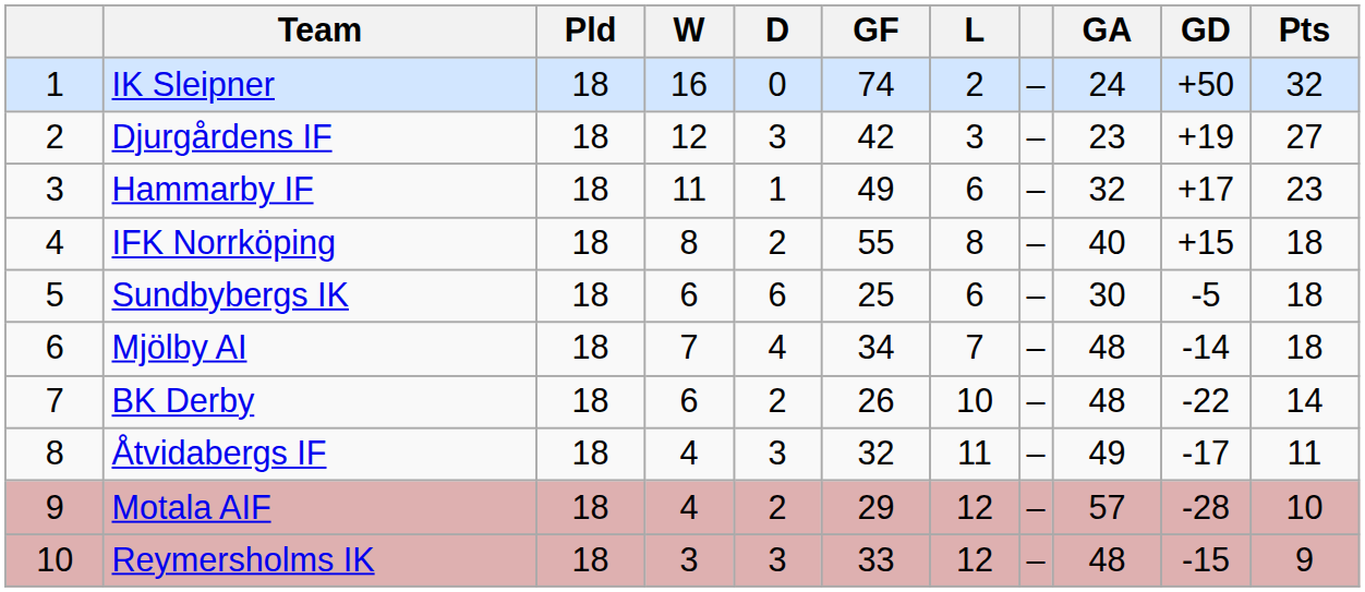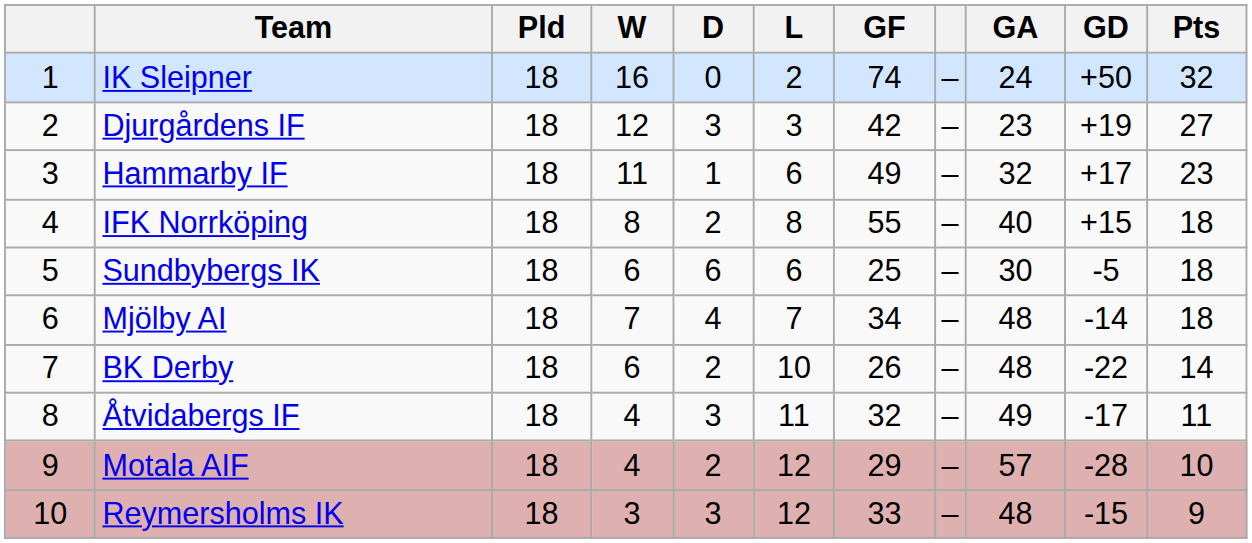columns swapped: L <-> GF
